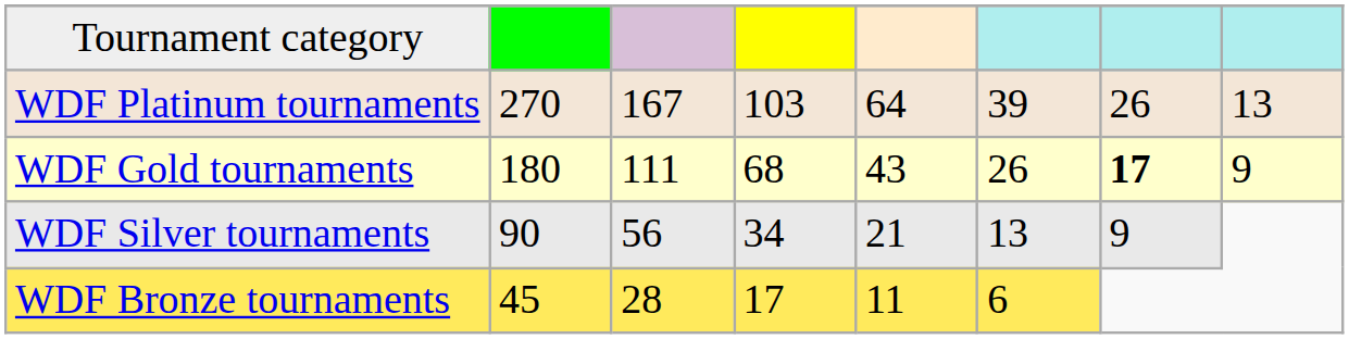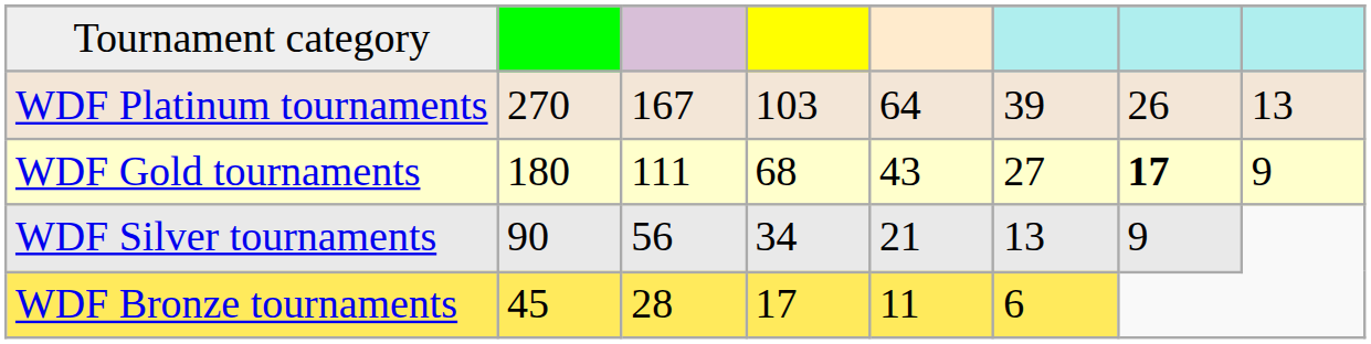WDF Gold tournaments | column 6: 26 -> 27
